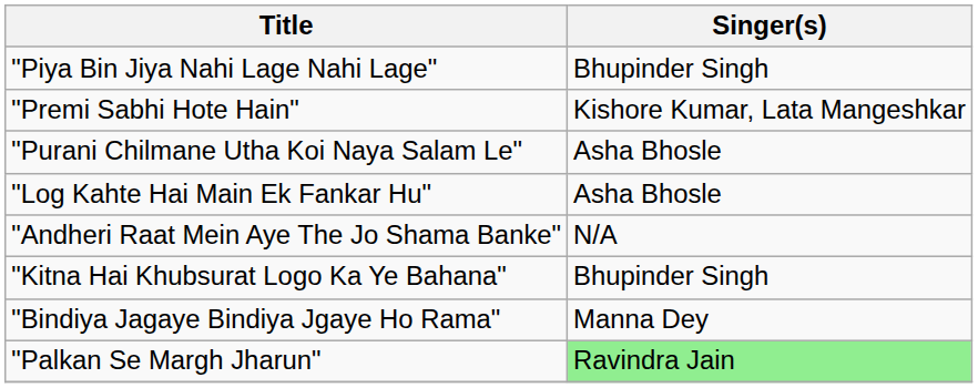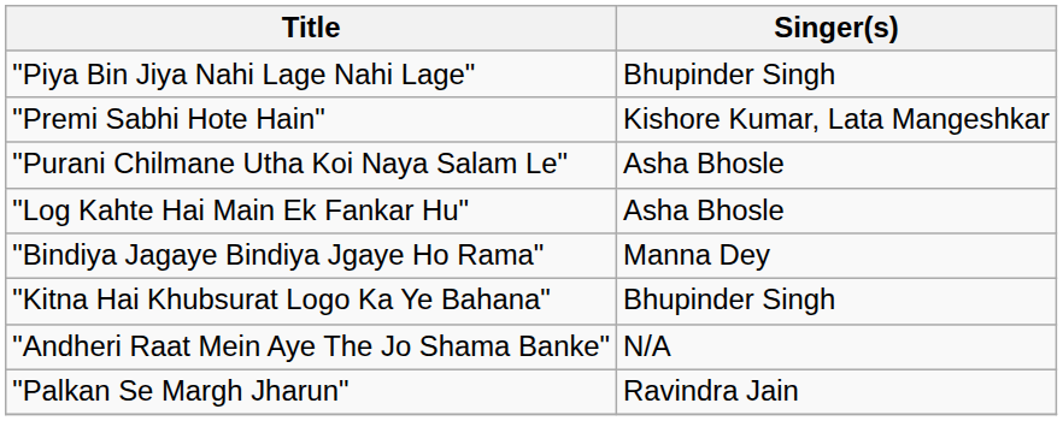rows swapped: "Andheri Raat Mein Aye The Jo Shama Banke" <-> "Bindiya Jagaye Bindiya Jgaye Ho Rama"
"Palkan Se Margh Jharun" | Singer(s): lightgreen background -> no background
